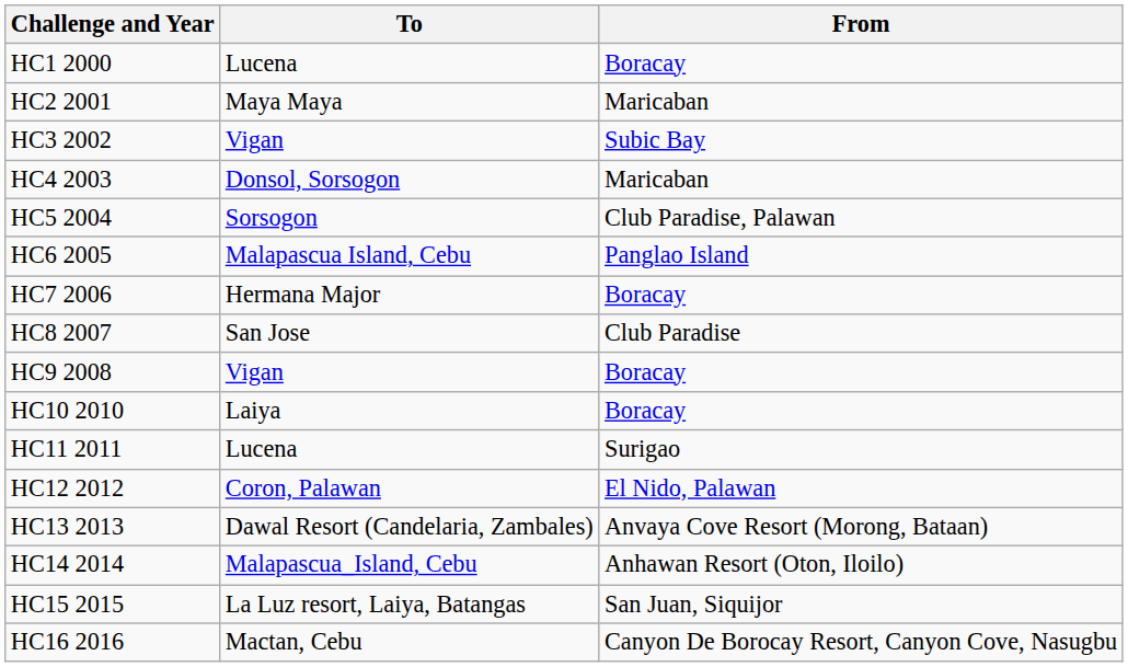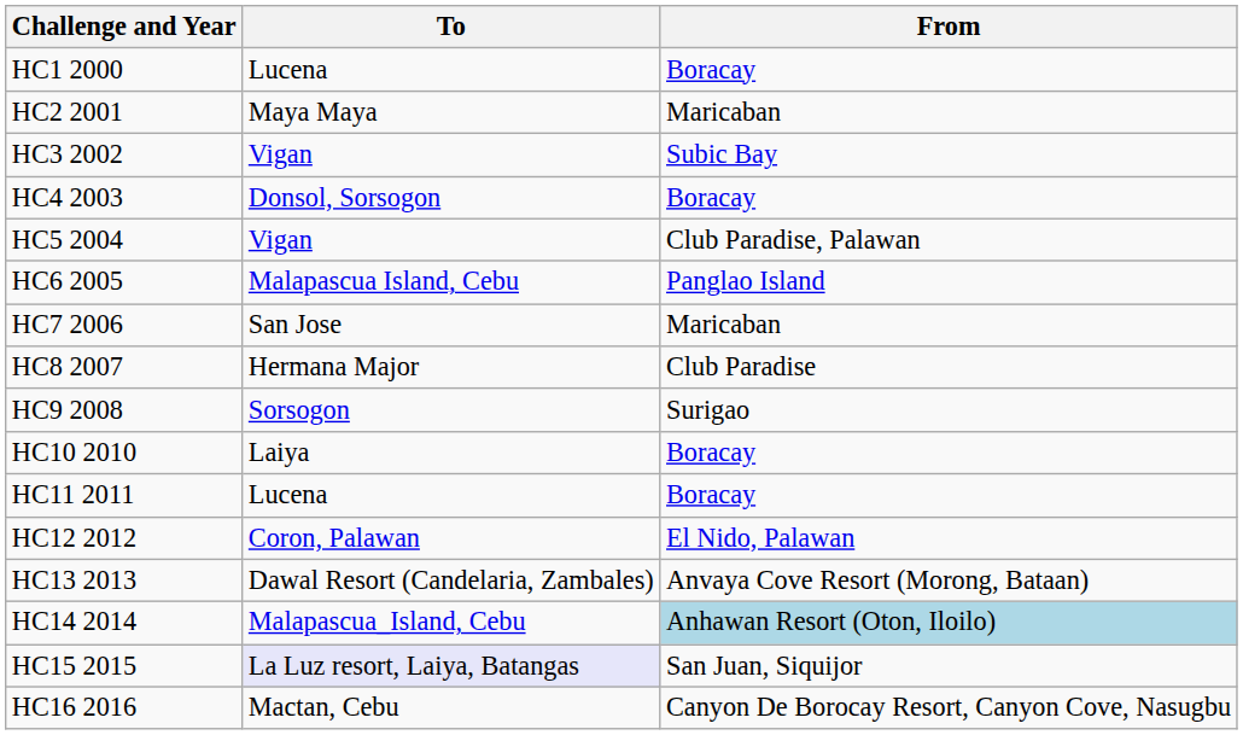HC4 2003 | From: Maricaban -> Boracay
HC5 2004 | To: Sorsogon -> Vigan
HC7 2006 | To: Hermana Major -> San Jose
HC7 2006 | From: Boracay -> Maricaban
HC8 2007 | To: San Jose -> Hermana Major
HC9 2008 | To: Vigan -> Sorsogon
HC9 2008 | From: Boracay -> Surigao
HC11 2011 | From: Surigao -> Boracay
HC14 2014 | From: no background -> lightblue background
HC15 2015 | To: no background -> lavender background
